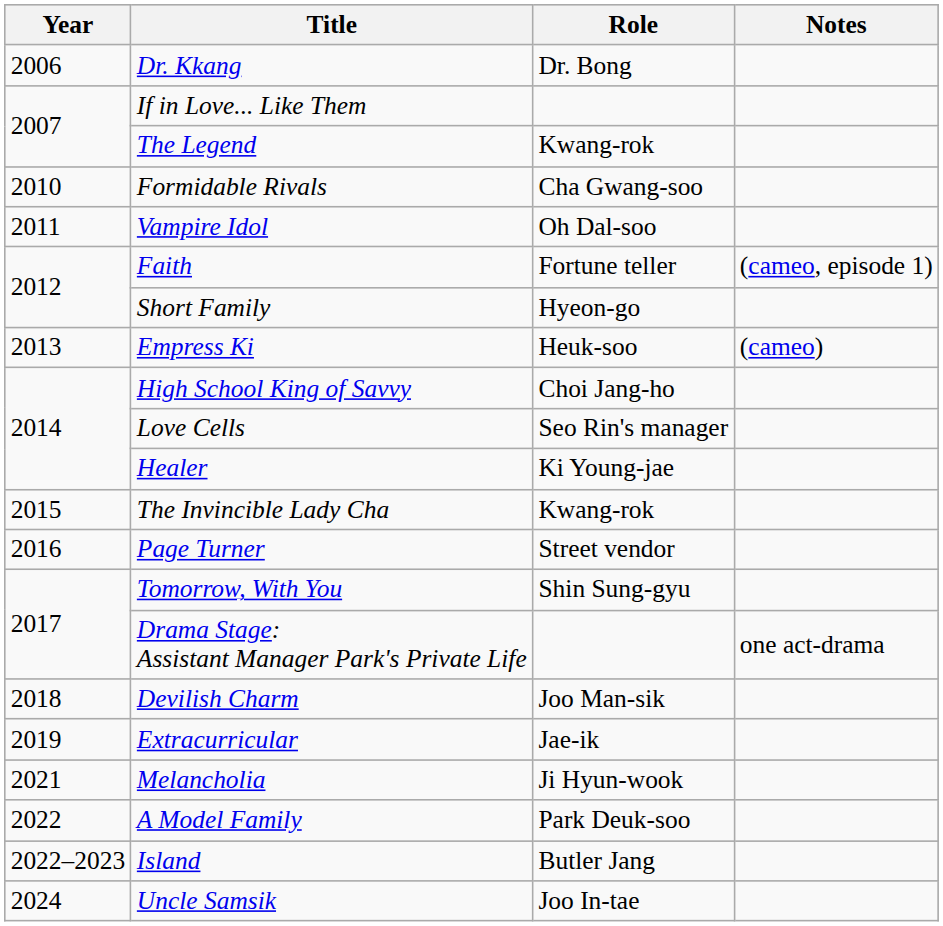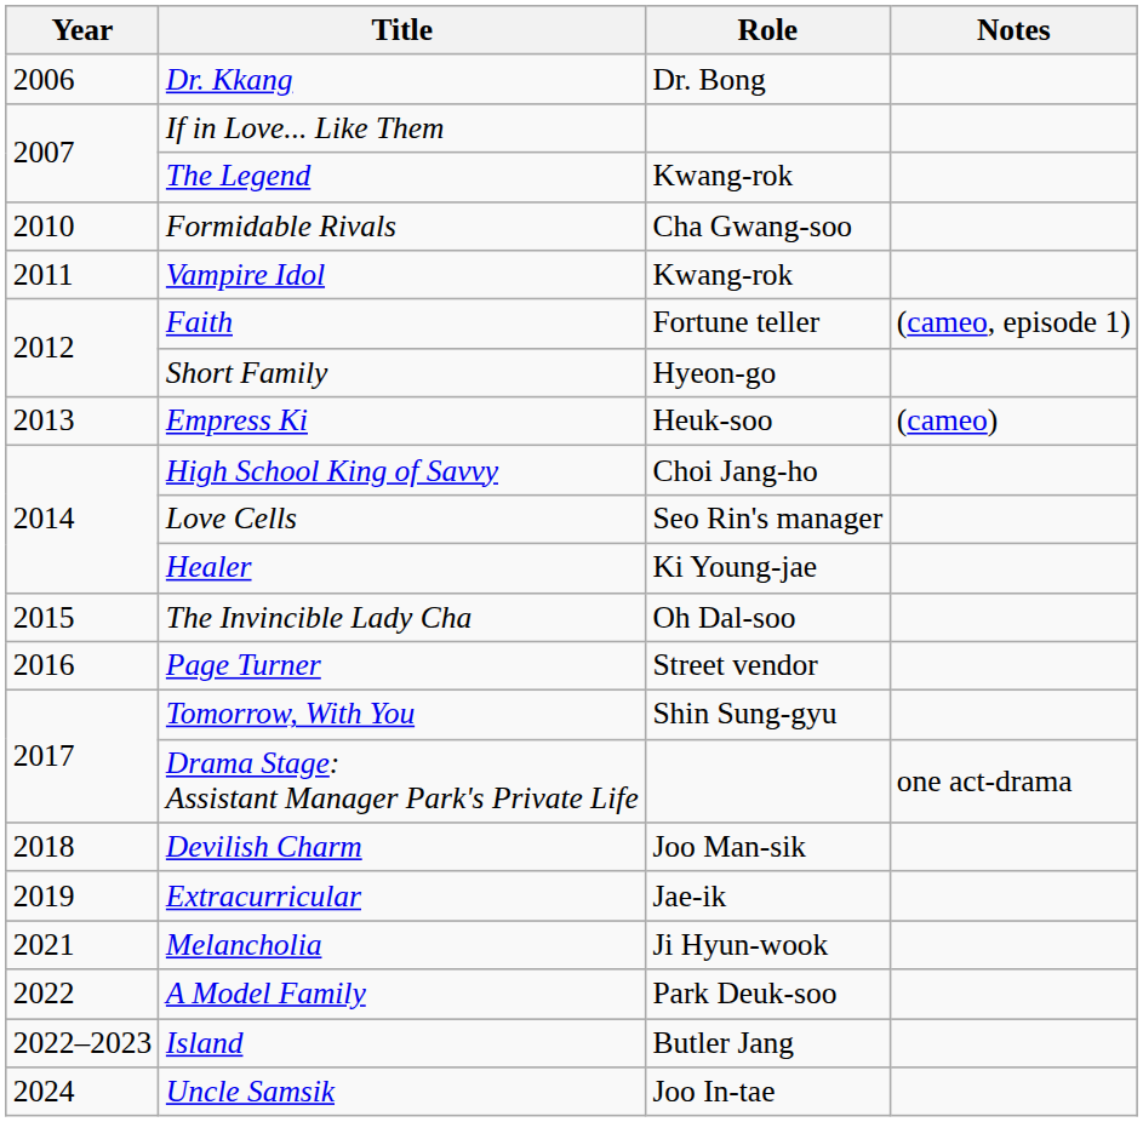Vampire Idol | Role: Oh Dal-soo -> Kwang-rok
The Invincible Lady Cha | Role: Kwang-rok -> Oh Dal-soo
